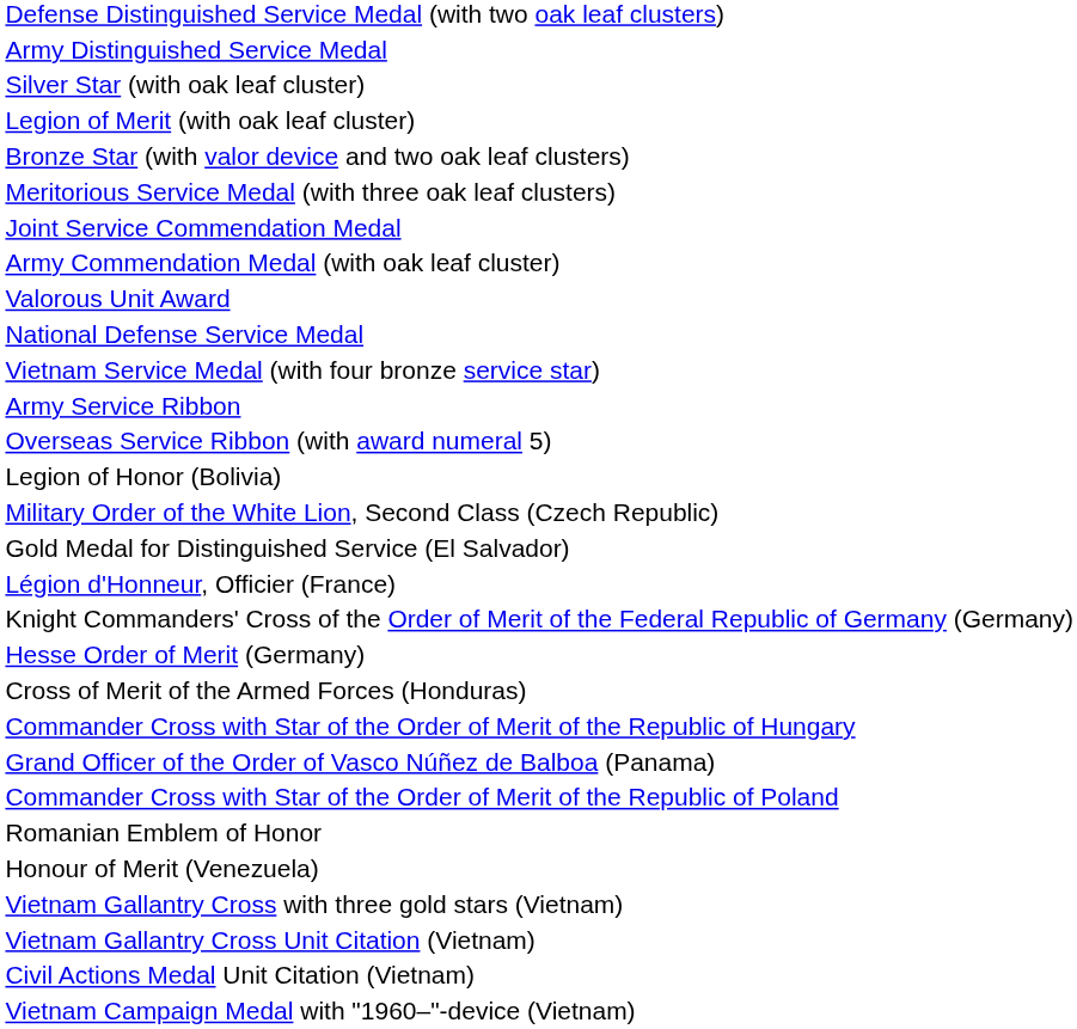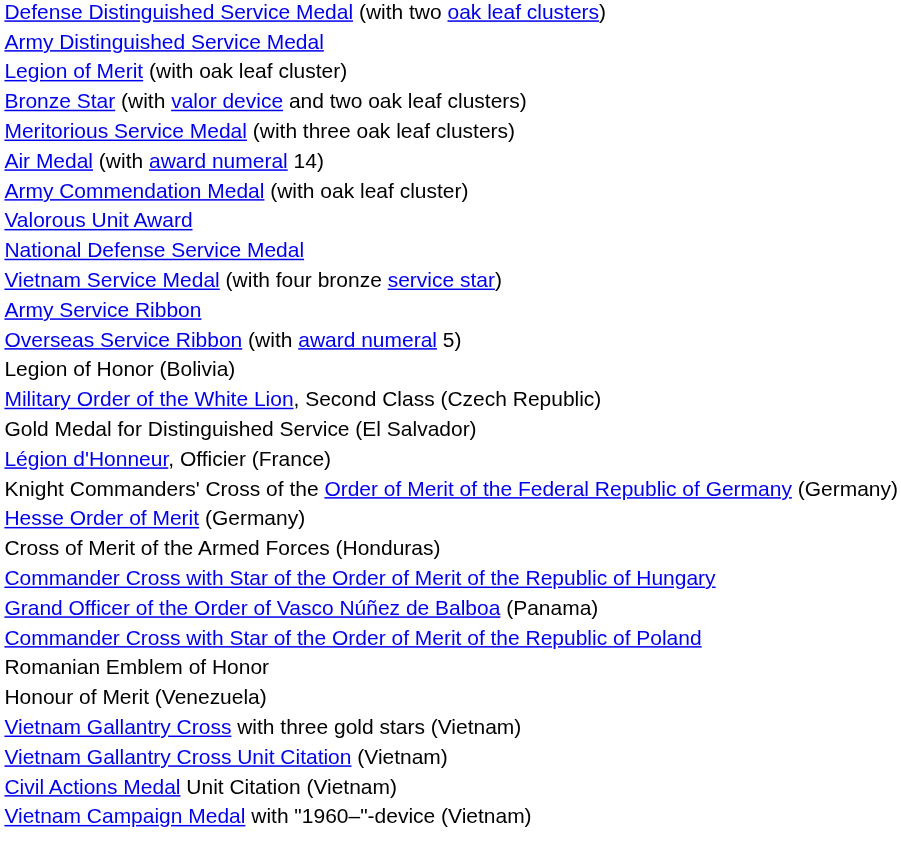- row: Silver Star (with oak leaf cluster)
+ row: Air Medal (with award numeral 14)
- row: Joint Service Commendation Medal
